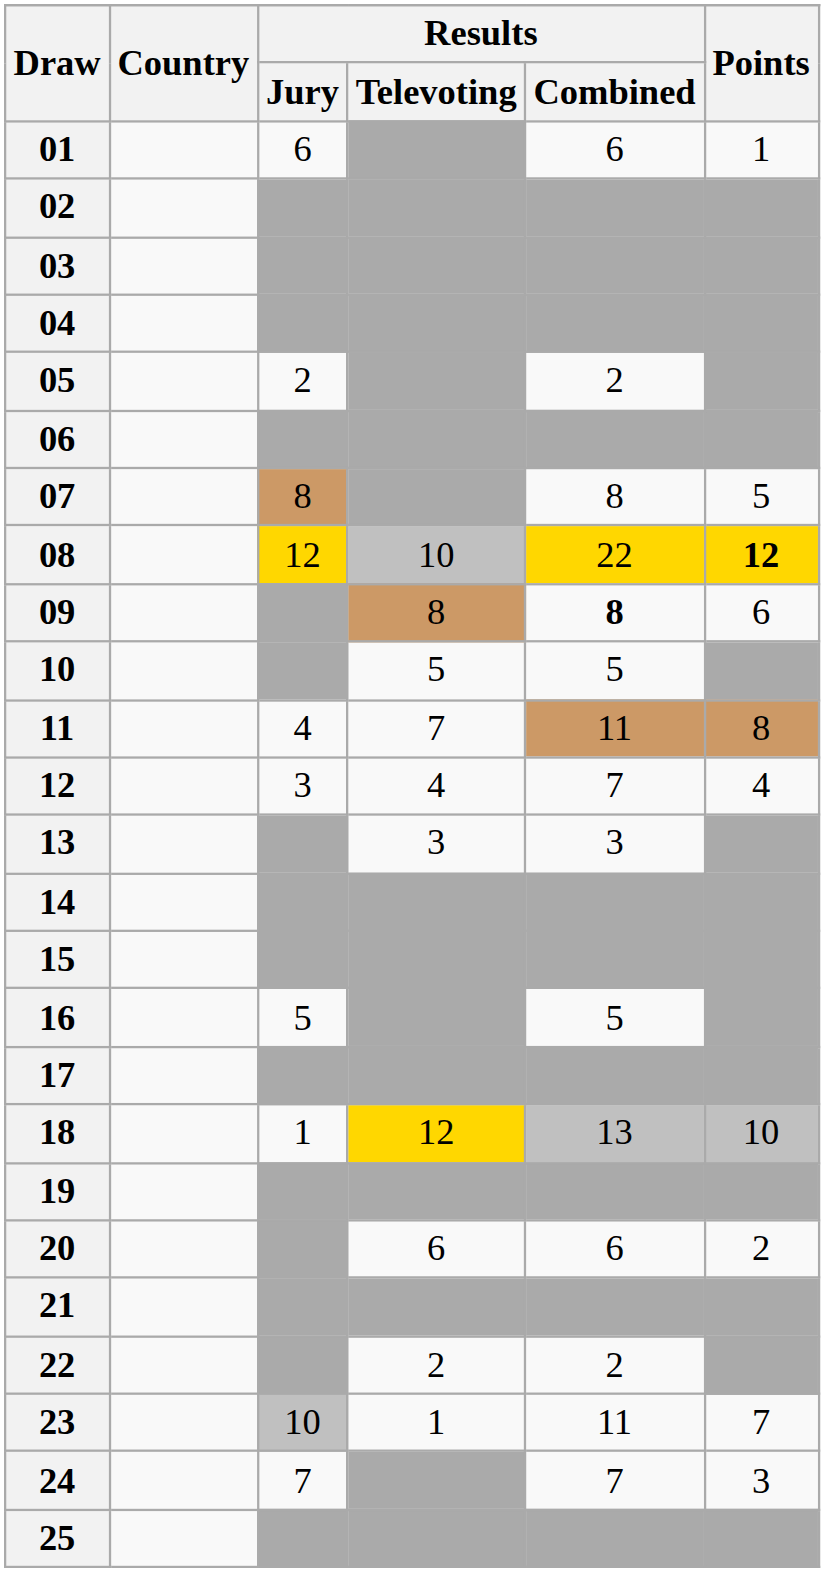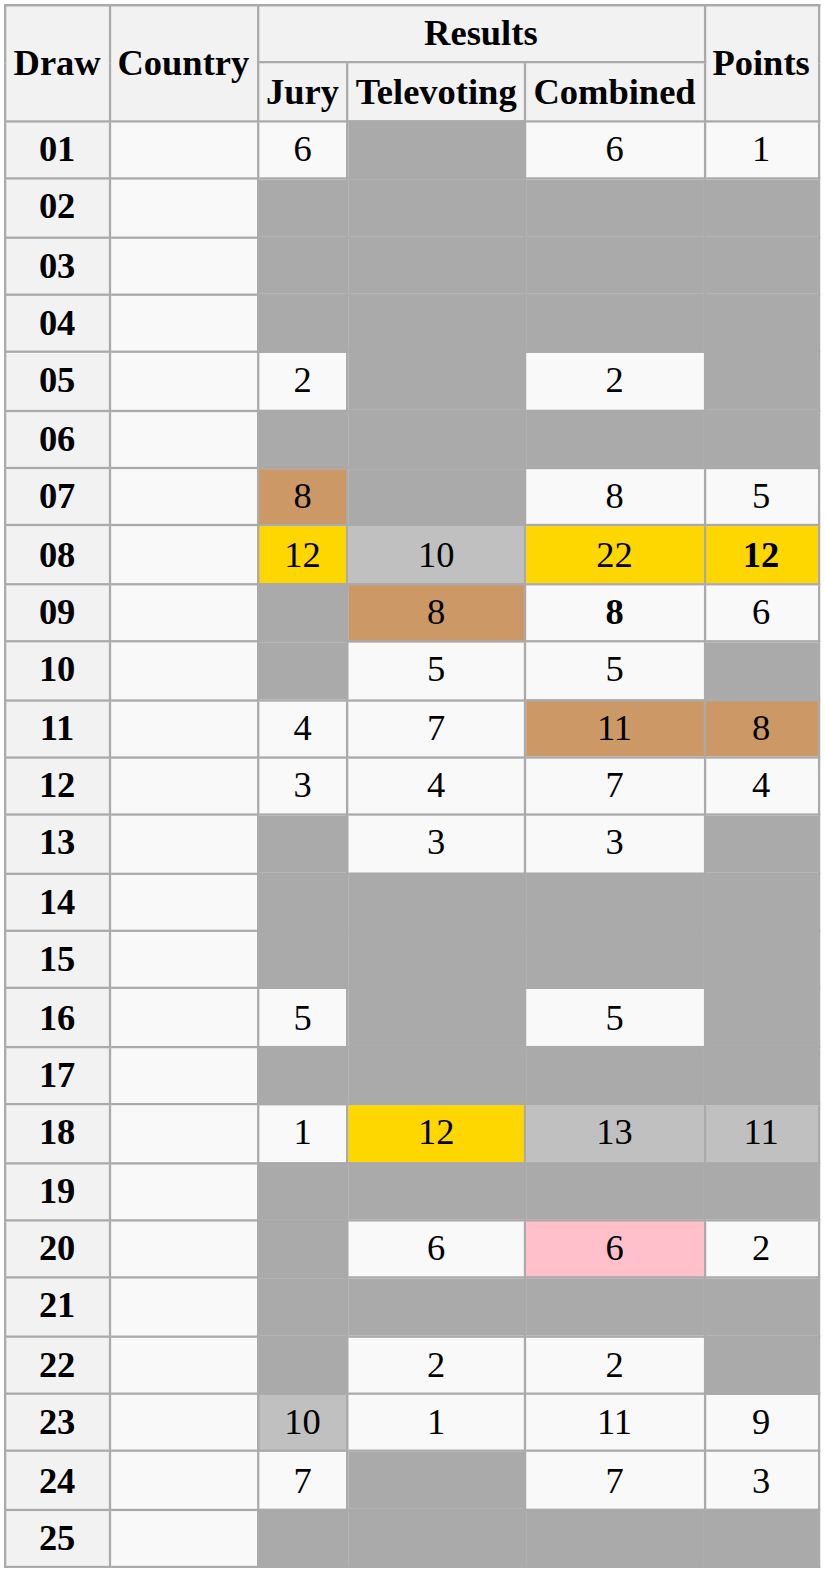18 | Points: 10 -> 11
20 | Results / Combined: no background -> pink background
23 | Points: 7 -> 9
